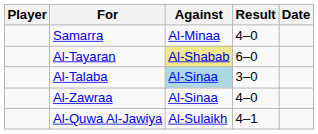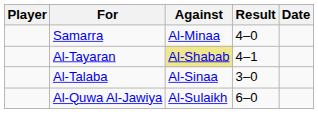Al-Tayaran | Result: 6–0 -> 4–1
Al-Talaba | Against: lightblue background -> no background
- row: Al-Zawraa | Al-Sinaa | 4–0
Al-Quwa Al-Jawiya | Result: 4–1 -> 6–0
